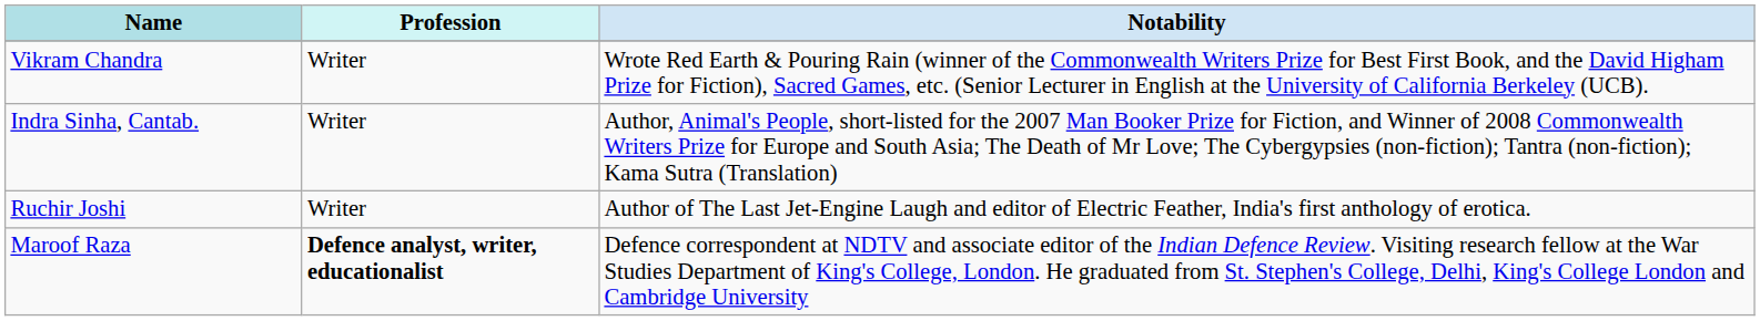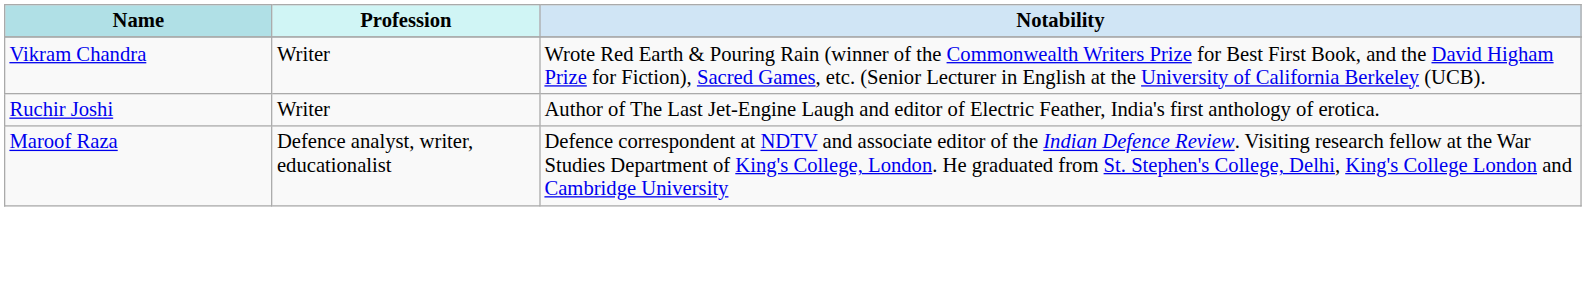- row: Indra Sinha, Cantab. | Writer | Author, Animal's People, short-listed for the 2007 Man Booker Prize for Fiction, and Winner of 2008 Commonwealth Writers Prize for Europe and South Asia; The Death of Mr Love; The Cybergypsies (non-fiction); Tantra (non-fiction); Kama Sutra (Translation)
Maroof Raza | Profession: bold -> normal
